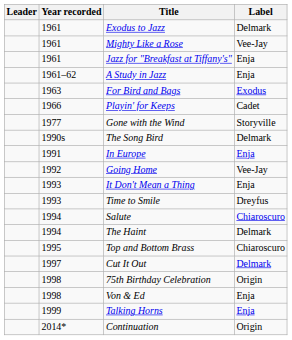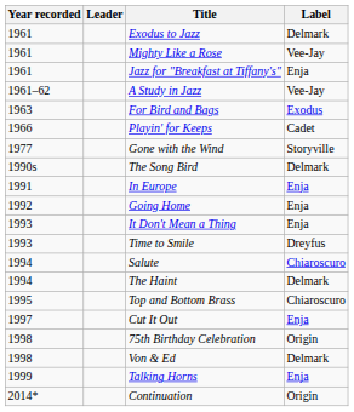columns swapped: Year recorded <-> Leader
A Study in Jazz | Label: Enja -> Vee-Jay
Going Home | Label: Vee-Jay -> Enja
Cut It Out | Label: Delmark -> Enja
Von & Ed | Label: Enja -> Delmark
